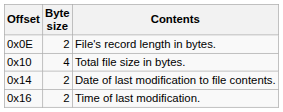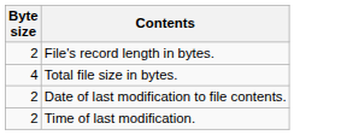- column: Offset | 0x0E | 0x10 | 0x14 | 0x16
